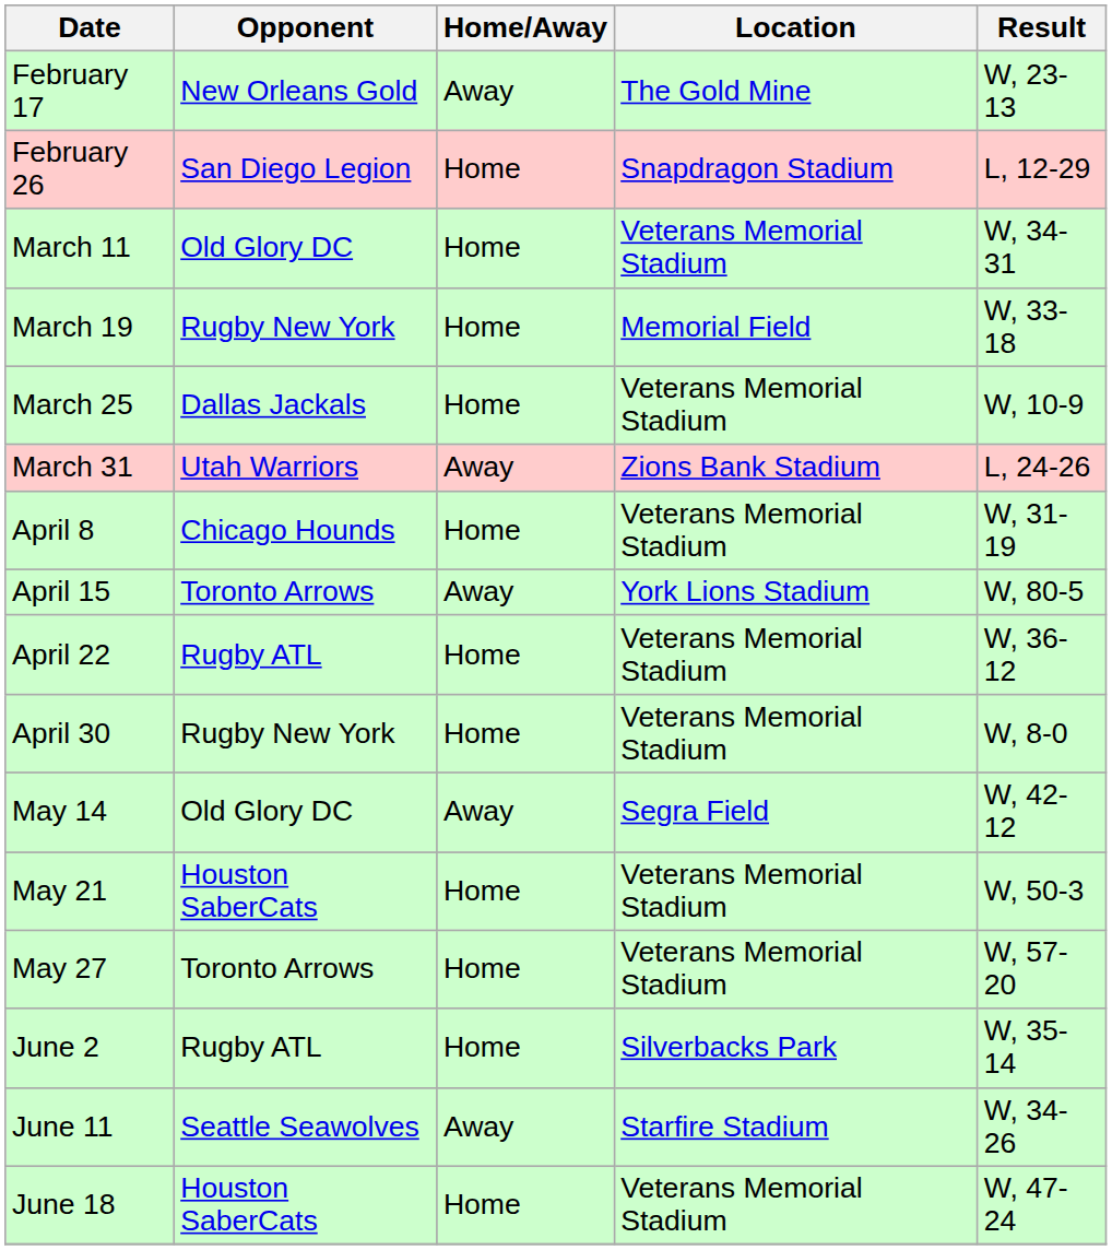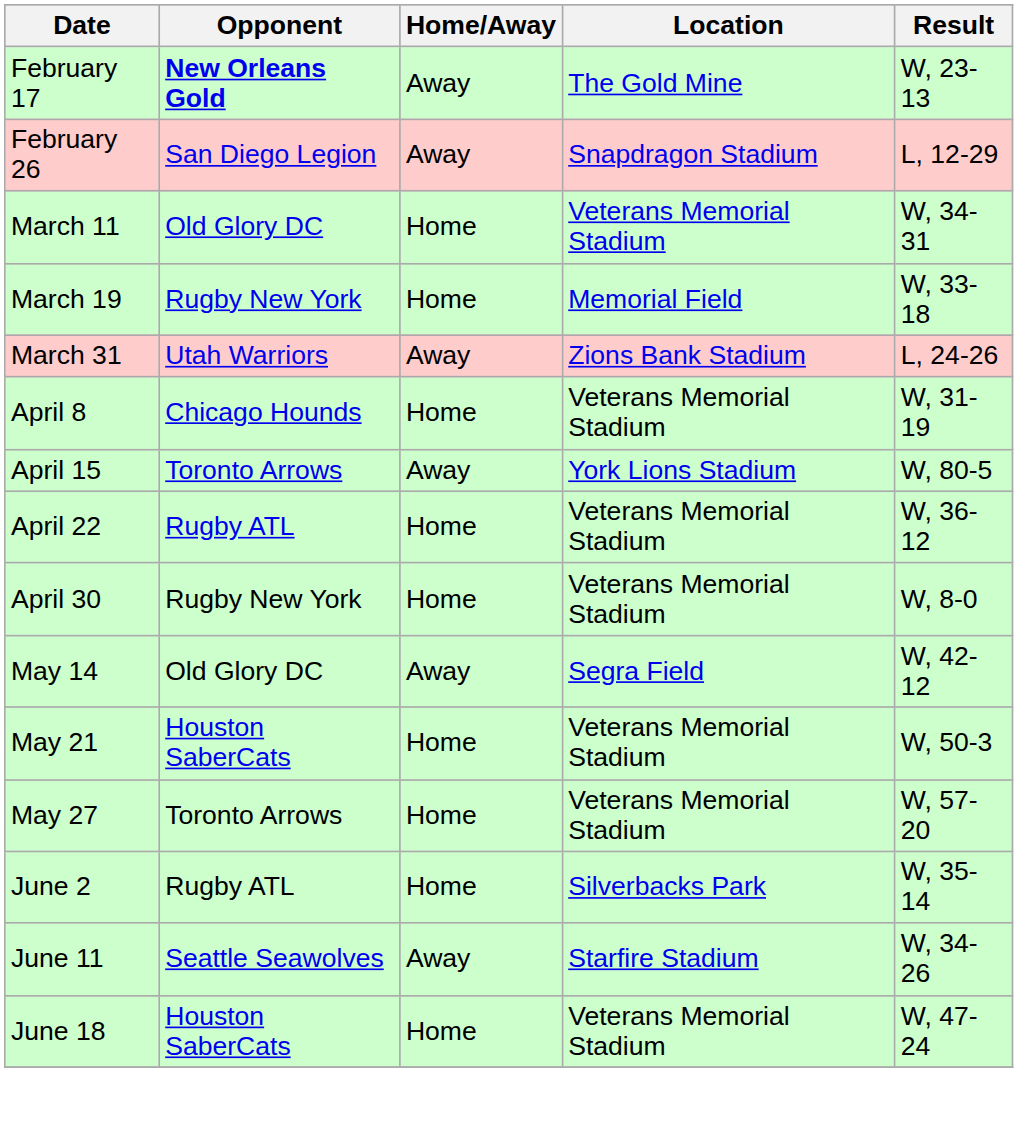February 17 | Opponent: normal -> bold
February 26 | Home/Away: Home -> Away
- row: March 25 | Dallas Jackals | Home | Veterans Memorial Stadium | W, 10-9
